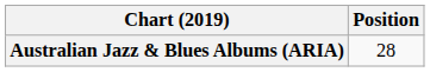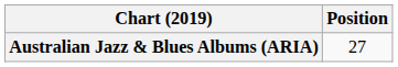Australian Jazz & Blues Albums (ARIA) | Position: 28 -> 27
